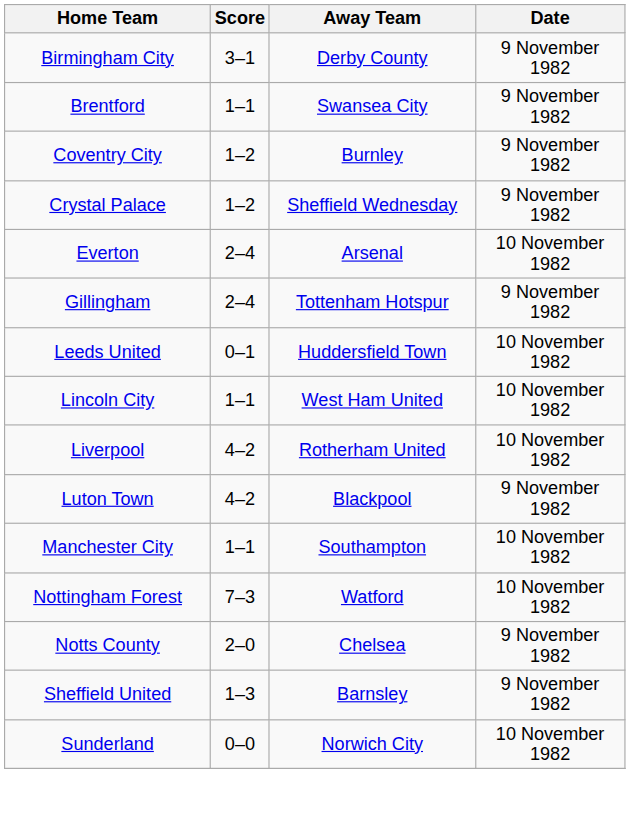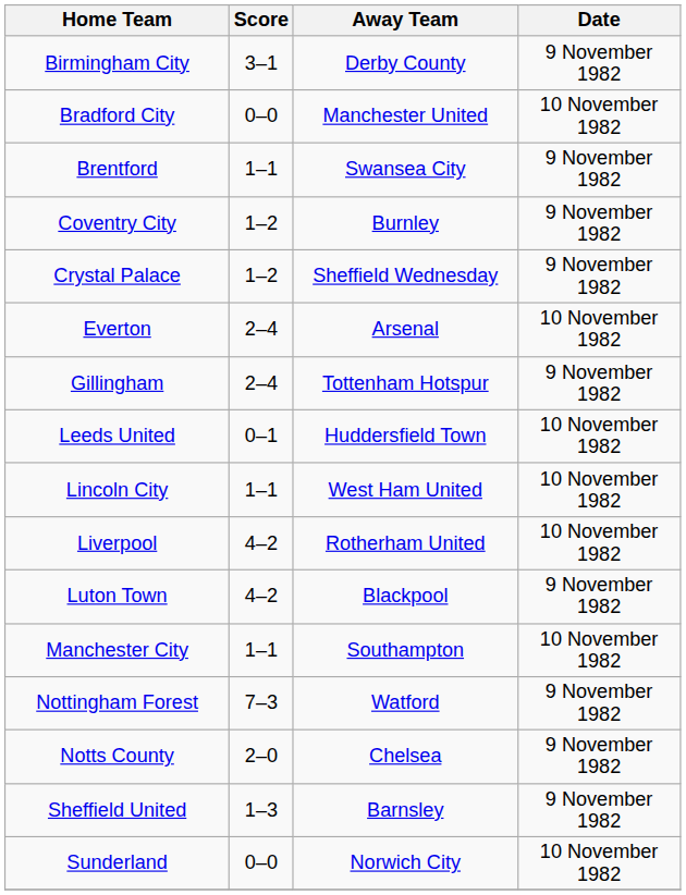+ row: Bradford City | 0–0 | Manchester United | 10 November 1982
Nottingham Forest | Date: 10 November 1982 -> 9 November 1982
